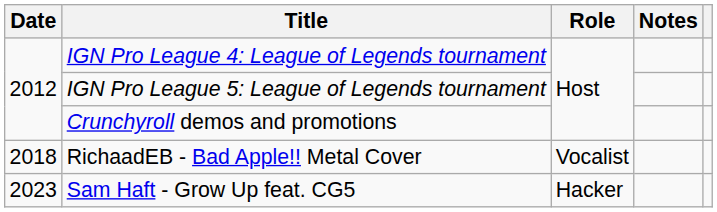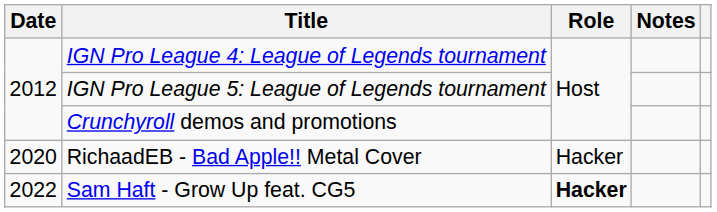RichaadEB - Bad Apple!! Metal Cover | Date: 2018 -> 2020
RichaadEB - Bad Apple!! Metal Cover | Role: Vocalist -> Hacker
Sam Haft - Grow Up feat. CG5 | Date: 2023 -> 2022
Sam Haft - Grow Up feat. CG5 | Role: normal -> bold
